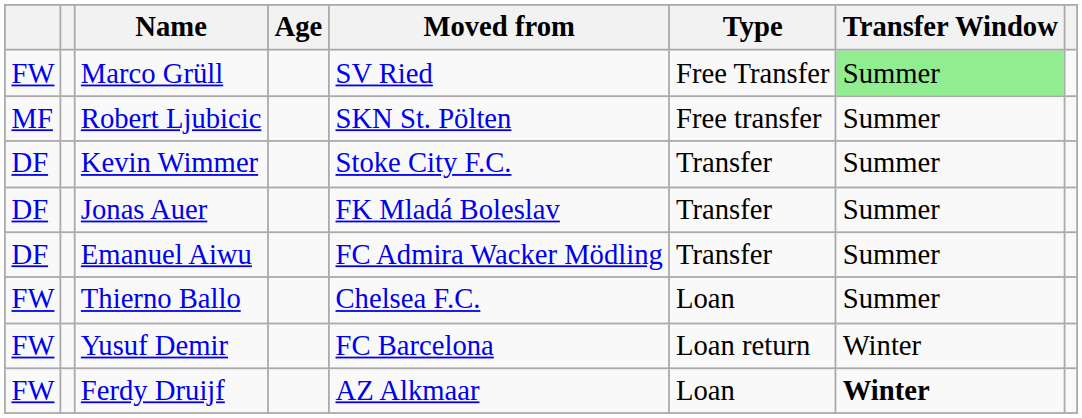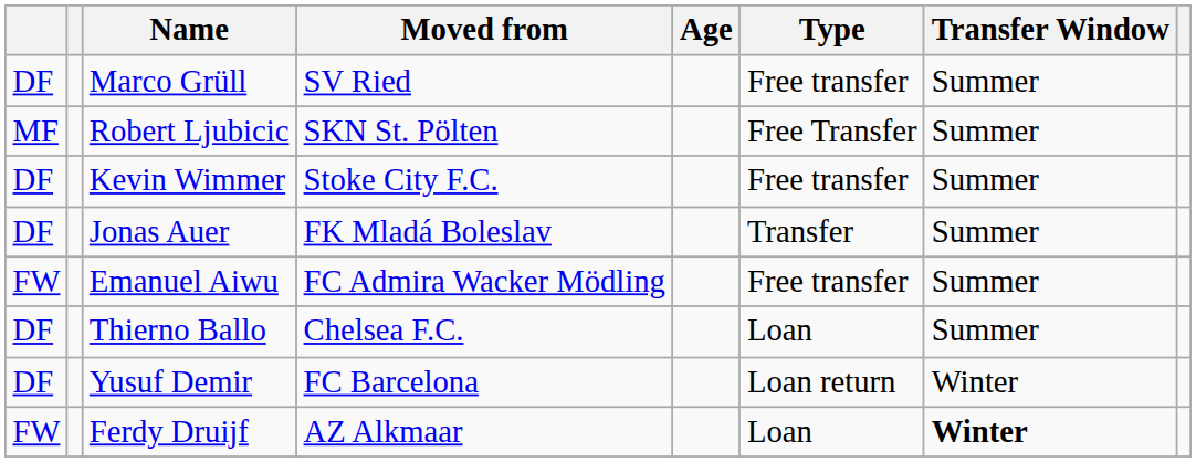columns swapped: Age <-> Moved from
Marco Grüll | column 1: FW -> DF
Marco Grüll | Type: Free Transfer -> Free transfer
Marco Grüll | Transfer Window: lightgreen background -> no background
Robert Ljubicic | Type: Free transfer -> Free Transfer
Kevin Wimmer | Type: Transfer -> Free transfer
Emanuel Aiwu | column 1: DF -> FW
Emanuel Aiwu | Type: Transfer -> Free transfer
Thierno Ballo | column 1: FW -> DF
Yusuf Demir | column 1: FW -> DF
